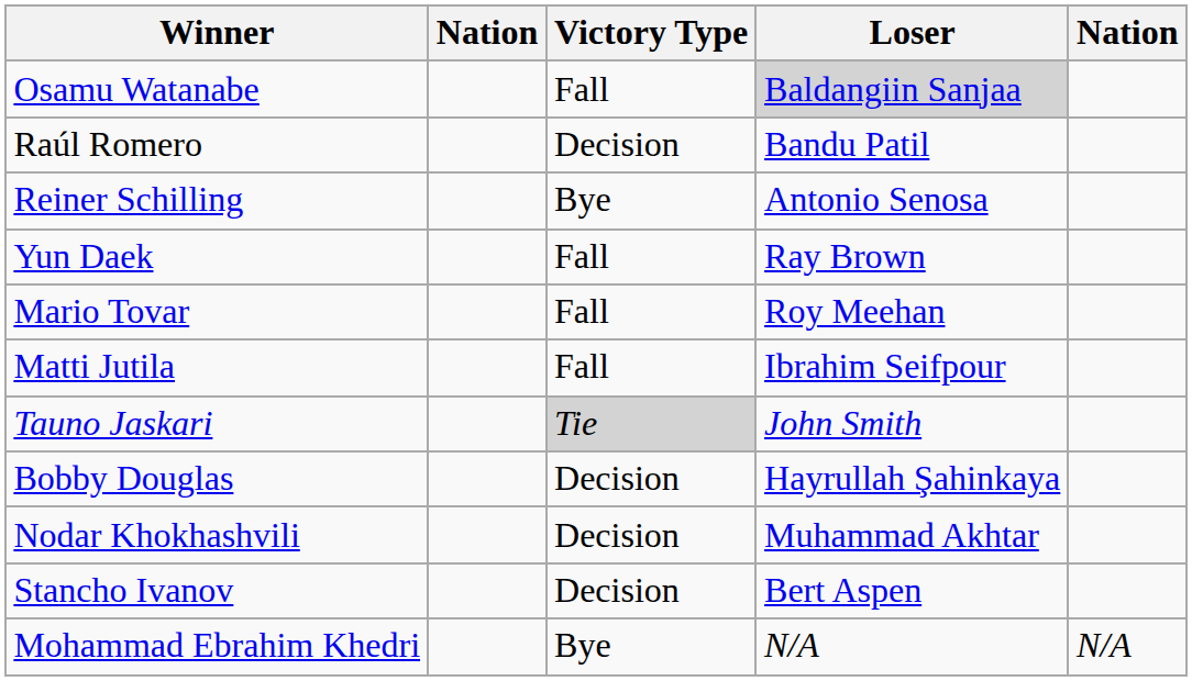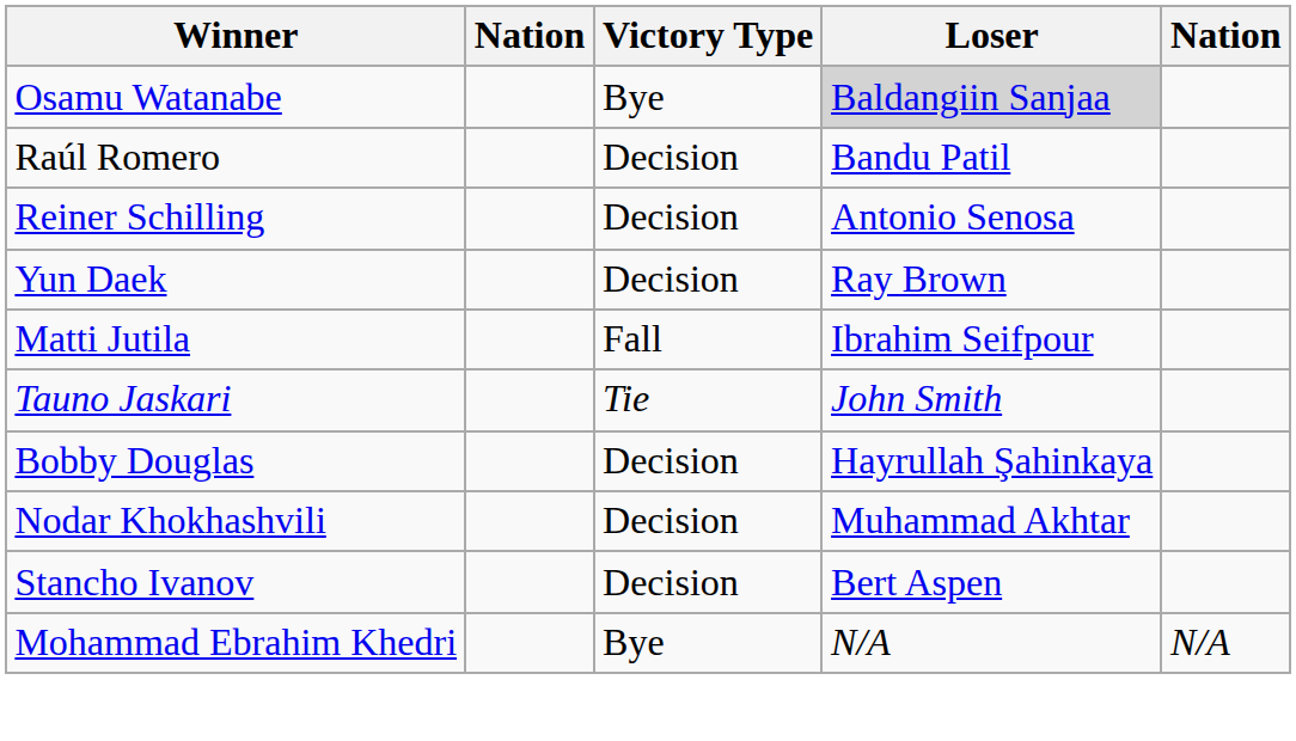Osamu Watanabe | Victory Type: Fall -> Bye
Reiner Schilling | Victory Type: Bye -> Decision
Yun Daek | Victory Type: Fall -> Decision
- row: Mario Tovar | Fall | Roy Meehan
Tauno Jaskari | Victory Type: lightgrey background -> no background
